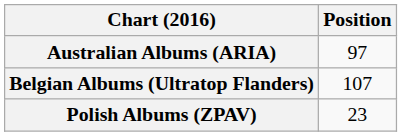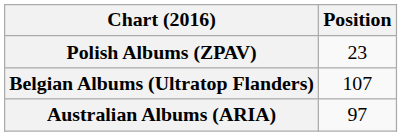rows swapped: Australian Albums (ARIA) <-> Polish Albums (ZPAV)
